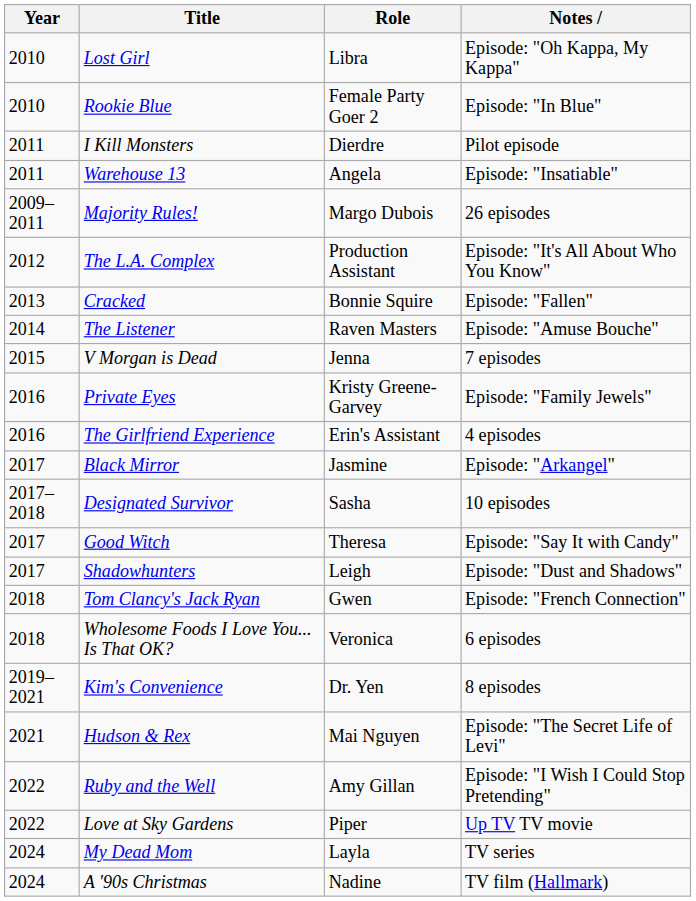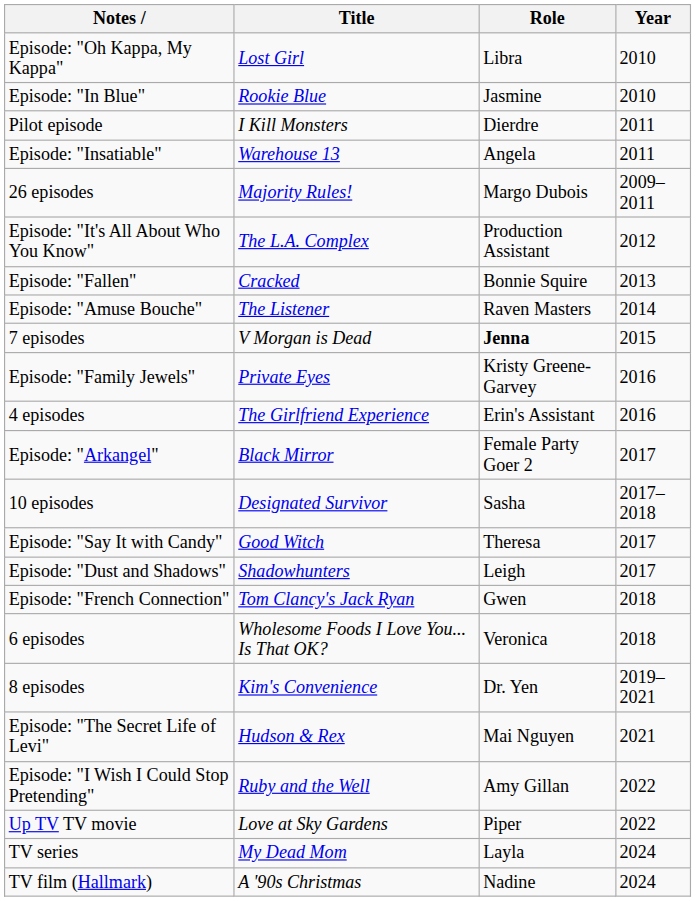columns swapped: Year <-> Notes
Rookie Blue | Role: Female Party Goer 2 -> Jasmine
V Morgan is Dead | Role: normal -> bold
Black Mirror | Role: Jasmine -> Female Party Goer 2
